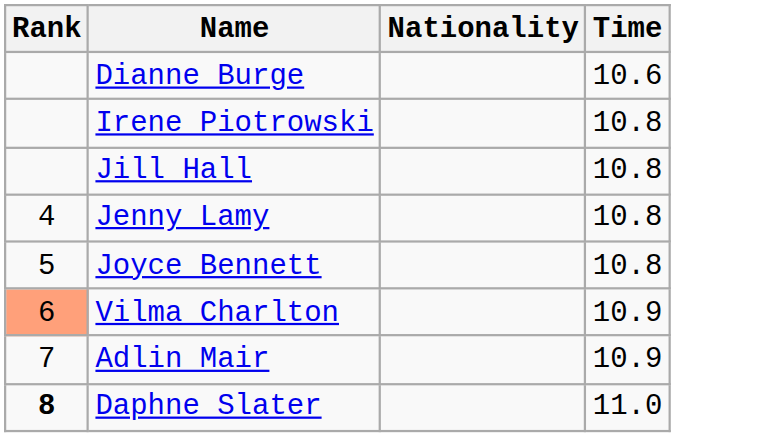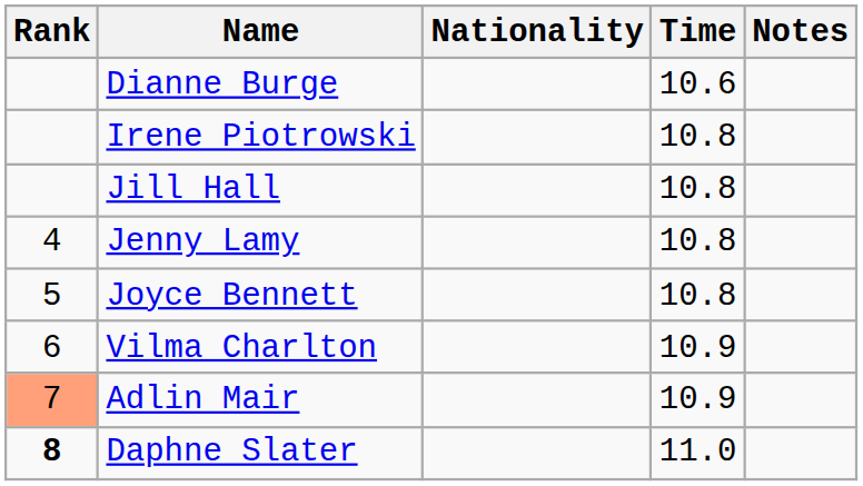+ column: Notes
Vilma Charlton | Rank: lightsalmon background -> no background
Adlin Mair | Rank: no background -> lightsalmon background
